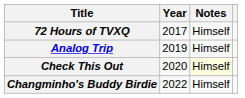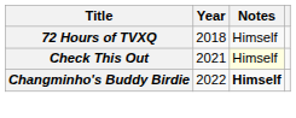72 Hours of TVXQ | Year: 2017 -> 2018
- row: Analog Trip | 2019 | Himself
Check This Out | Year: 2020 -> 2021
Changminho's Buddy Birdie | Notes: normal -> bold
